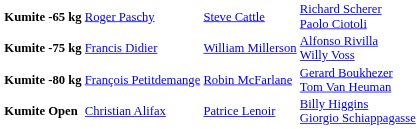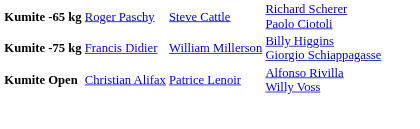Kumite -75 kg | column 4: Alfonso Rivilla Willy Voss -> Billy Higgins Giorgio Schiappagasse
- row: Kumite -80 kg | François Petitdemange | Robin McFarlane | Gerard Boukhezer Tom Van Heuman
Kumite Open | column 4: Billy Higgins Giorgio Schiappagasse -> Alfonso Rivilla Willy Voss
